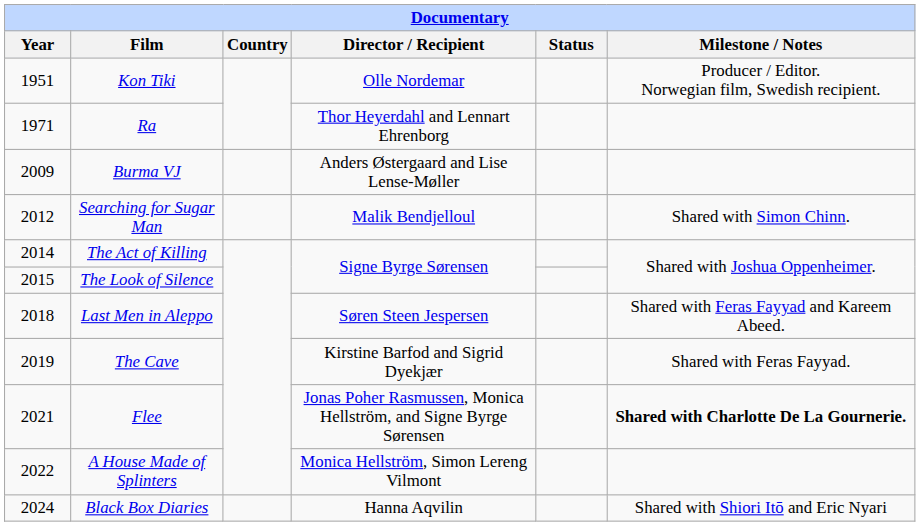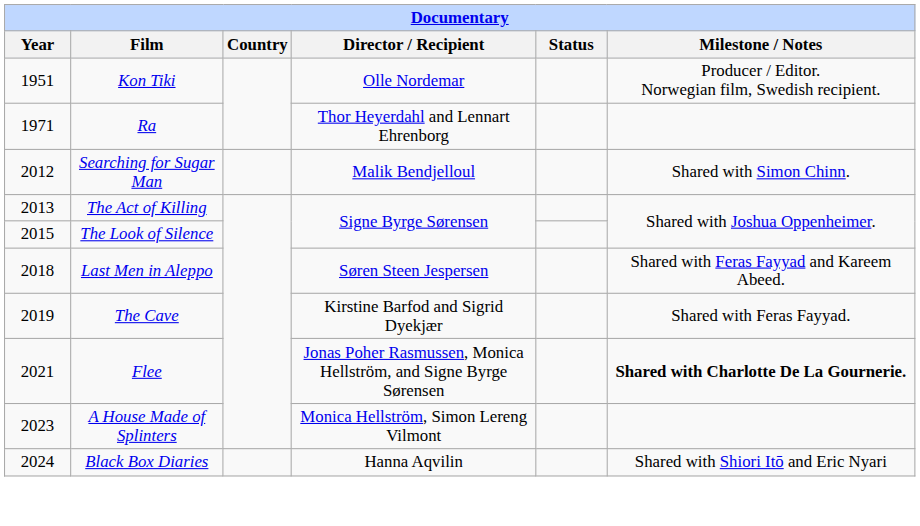- row: 2009 | Burma VJ | Anders Østergaard and Lise Lense-Møller
The Act of Killing | Year: 2014 -> 2013
A House Made of Splinters | Year: 2022 -> 2023
